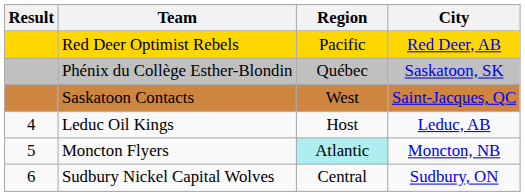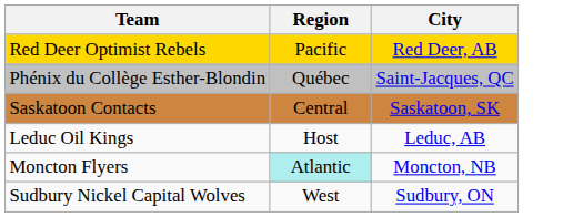- column: Result | 4 | 5 | 6
Phénix du Collège Esther-Blondin | City: Saskatoon, SK -> Saint-Jacques, QC
Saskatoon Contacts | Region: West -> Central
Saskatoon Contacts | City: Saint-Jacques, QC -> Saskatoon, SK
Sudbury Nickel Capital Wolves | Region: Central -> West
